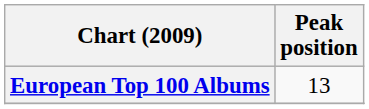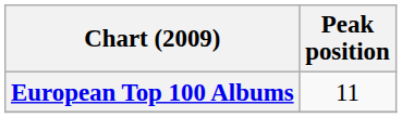European Top 100 Albums | Peak position: 13 -> 11
